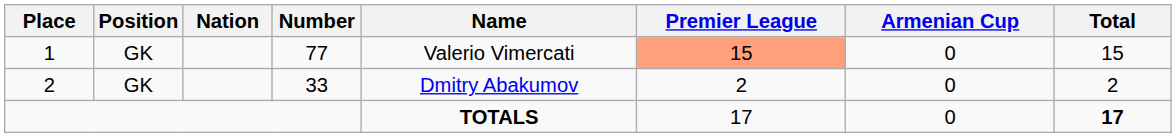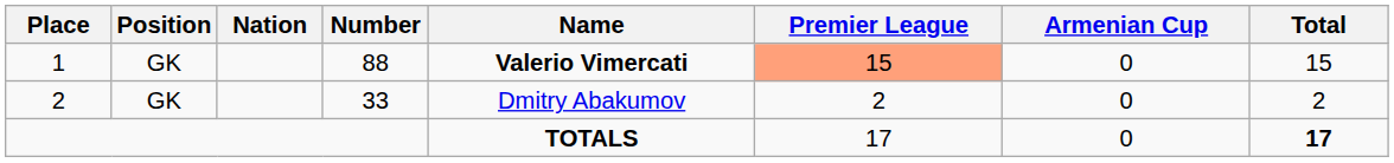1 | Number: 77 -> 88
1 | Name: normal -> bold
